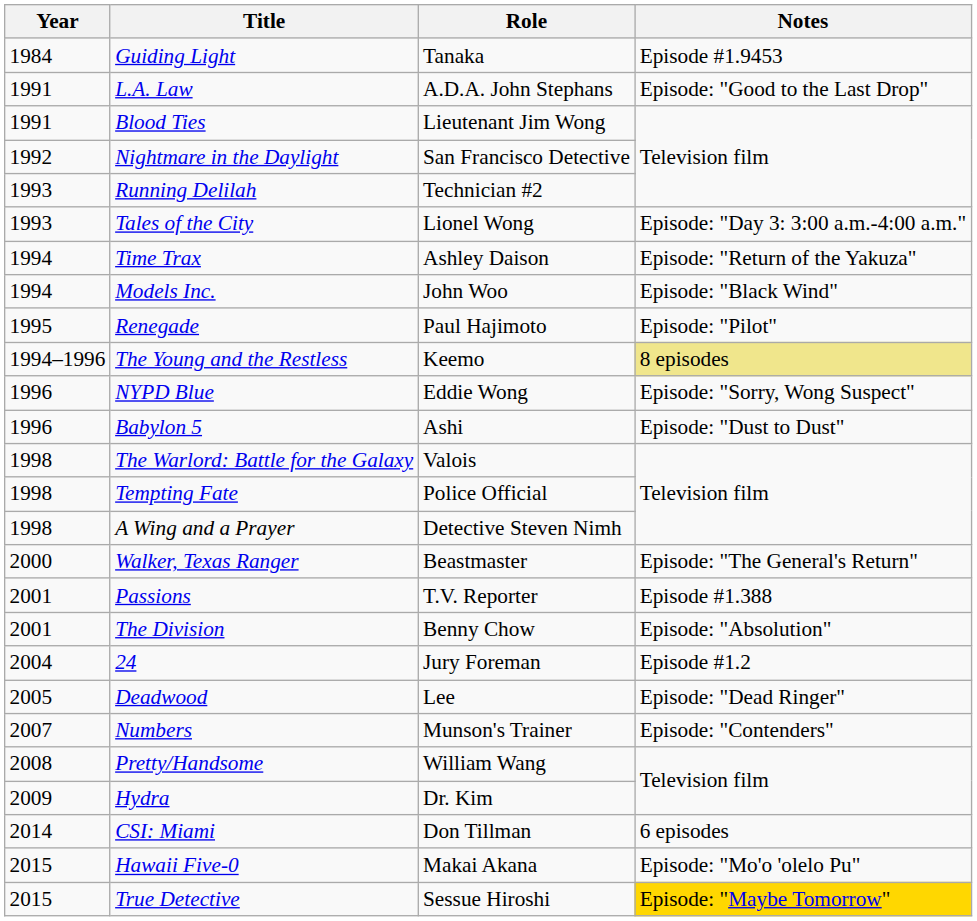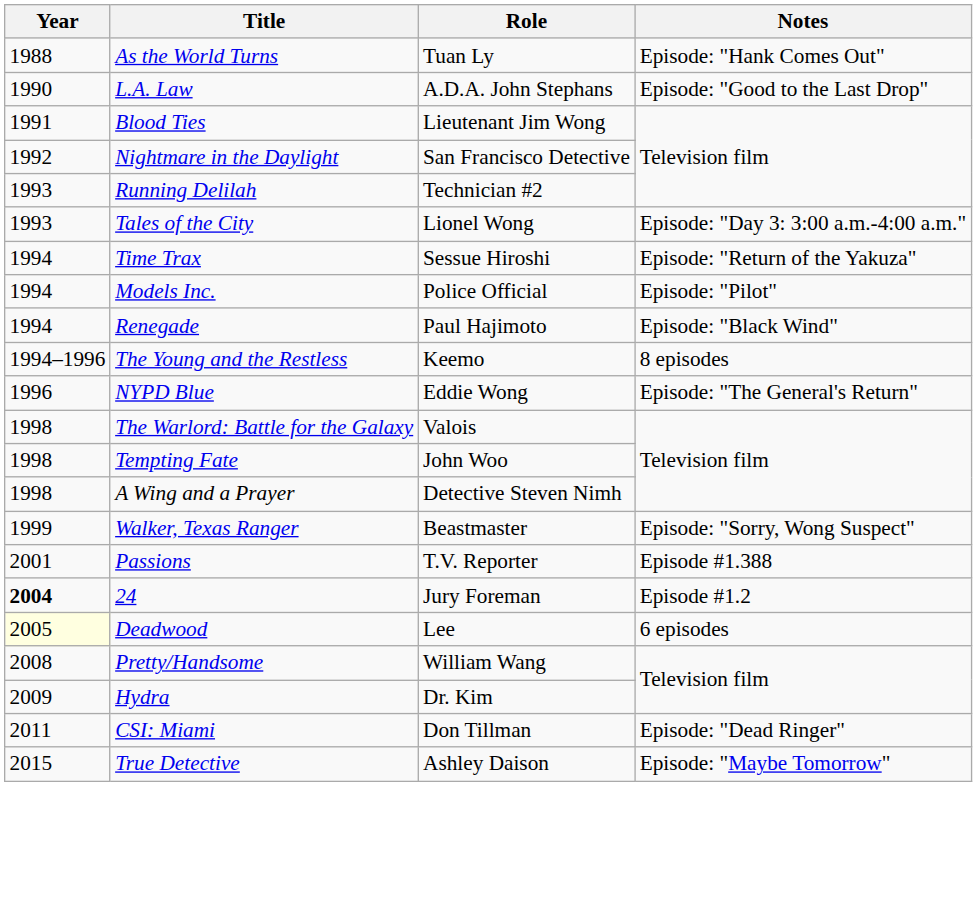- row: 1984 | Guiding Light | Tanaka | Episode #1.9453
+ row: 1988 | As the World Turns | Tuan Ly | Episode: "Hank Comes Out"
L.A. Law | Year: 1991 -> 1990
Time Trax | Role: Ashley Daison -> Sessue Hiroshi
Models Inc. | Role: John Woo -> Police Official
Models Inc. | Notes: Episode: "Black Wind" -> Episode: "Pilot"
Renegade | Year: 1995 -> 1994
Renegade | Notes: Episode: "Pilot" -> Episode: "Black Wind"
The Young and the Restless | Notes: khaki background -> no background
NYPD Blue | Notes: Episode: "Sorry, Wong Suspect" -> Episode: "The General's Return"
- row: 1996 | Babylon 5 | Ashi | Episode: "Dust to Dust"
Tempting Fate | Role: Police Official -> John Woo
Walker, Texas Ranger | Year: 2000 -> 1999
Walker, Texas Ranger | Notes: Episode: "The General's Return" -> Episode: "Sorry, Wong Suspect"
- row: 2001 | The Division | Benny Chow | Episode: "Absolution"
24 | Year: normal -> bold
Deadwood | Year: no background -> lightyellow background
Deadwood | Notes: Episode: "Dead Ringer" -> 6 episodes
- row: 2007 | Numbers | Munson's Trainer | Episode: "Contenders"
CSI: Miami | Year: 2014 -> 2011
CSI: Miami | Notes: 6 episodes -> Episode: "Dead Ringer"
- row: 2015 | Hawaii Five-0 | Makai Akana | Episode: "Mo'o 'olelo Pu"
True Detective | Role: Sessue Hiroshi -> Ashley Daison
True Detective | Notes: gold background -> no background
